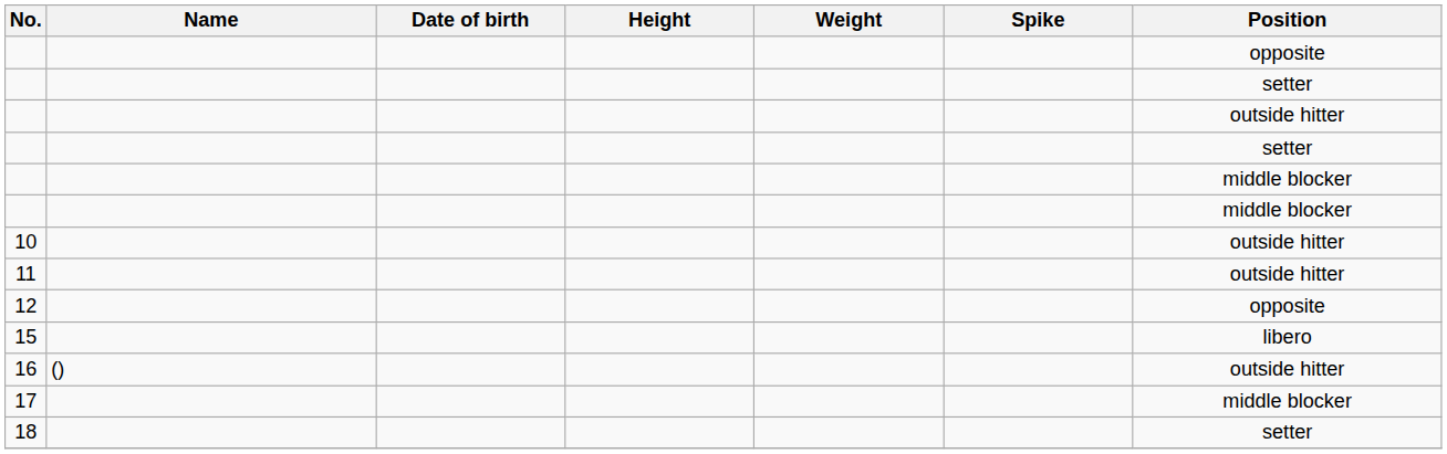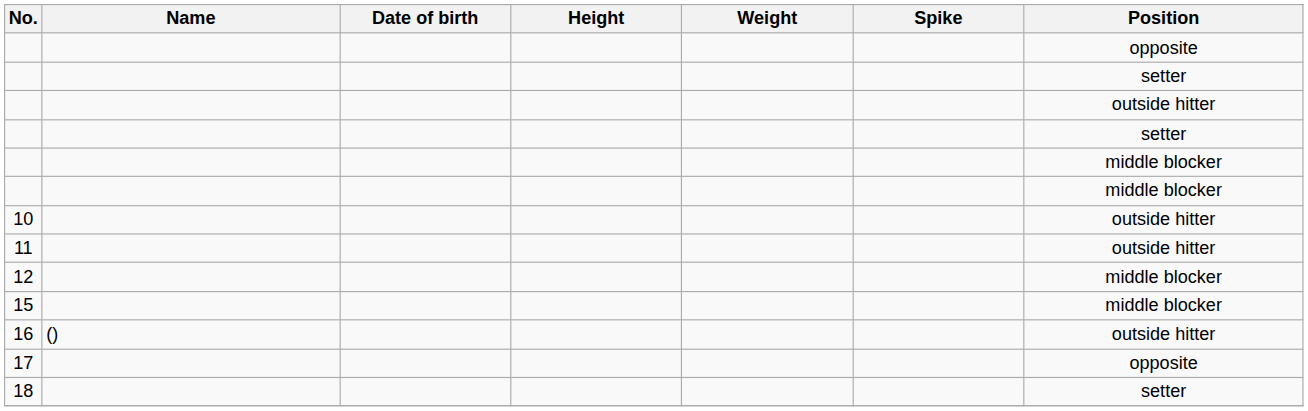12 | Position: opposite -> middle blocker
15 | Position: libero -> middle blocker
17 | Position: middle blocker -> opposite
